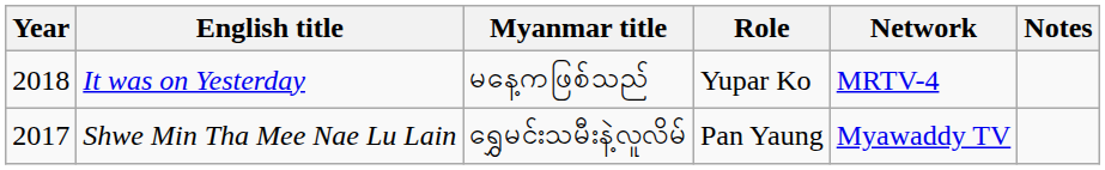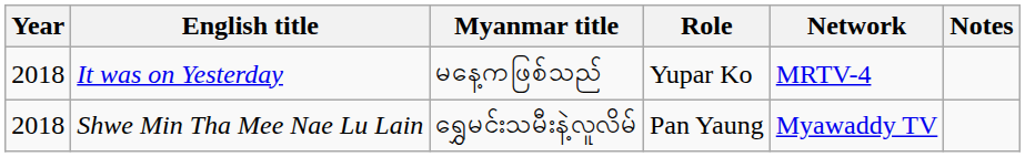Shwe Min Tha Mee Nae Lu Lain | Year: 2017 -> 2018
